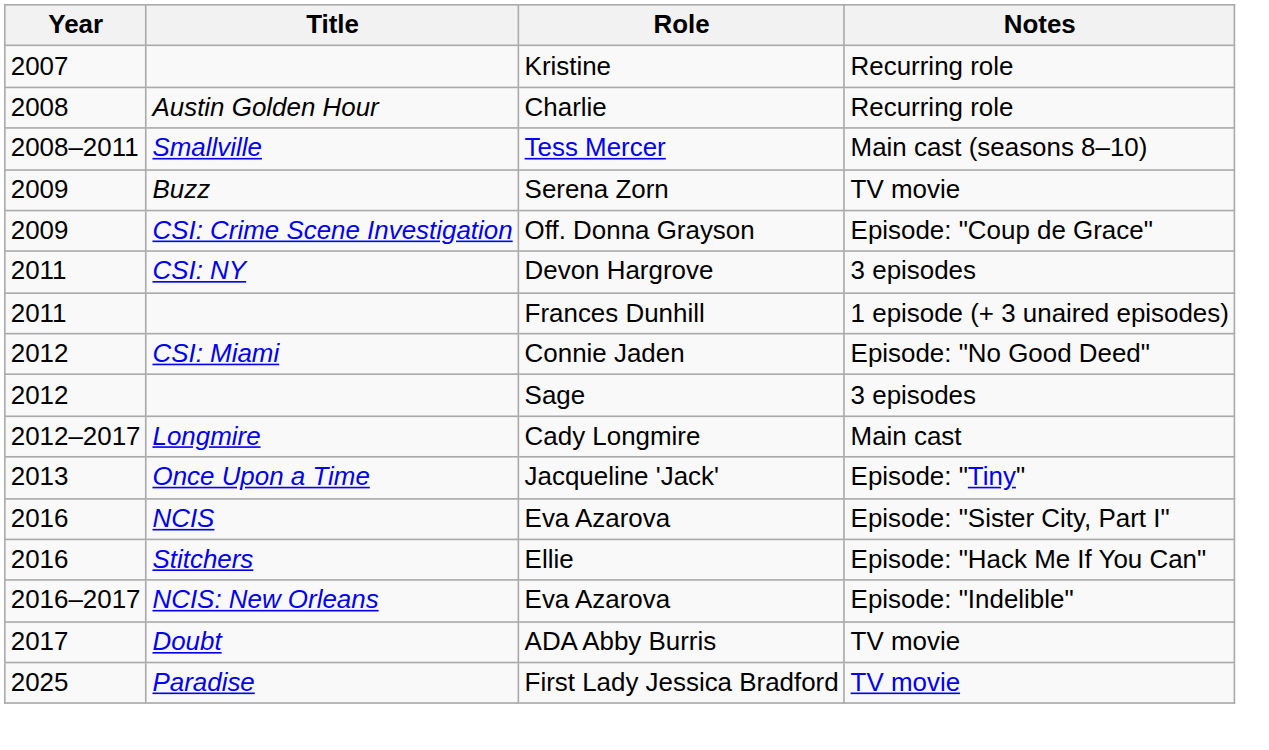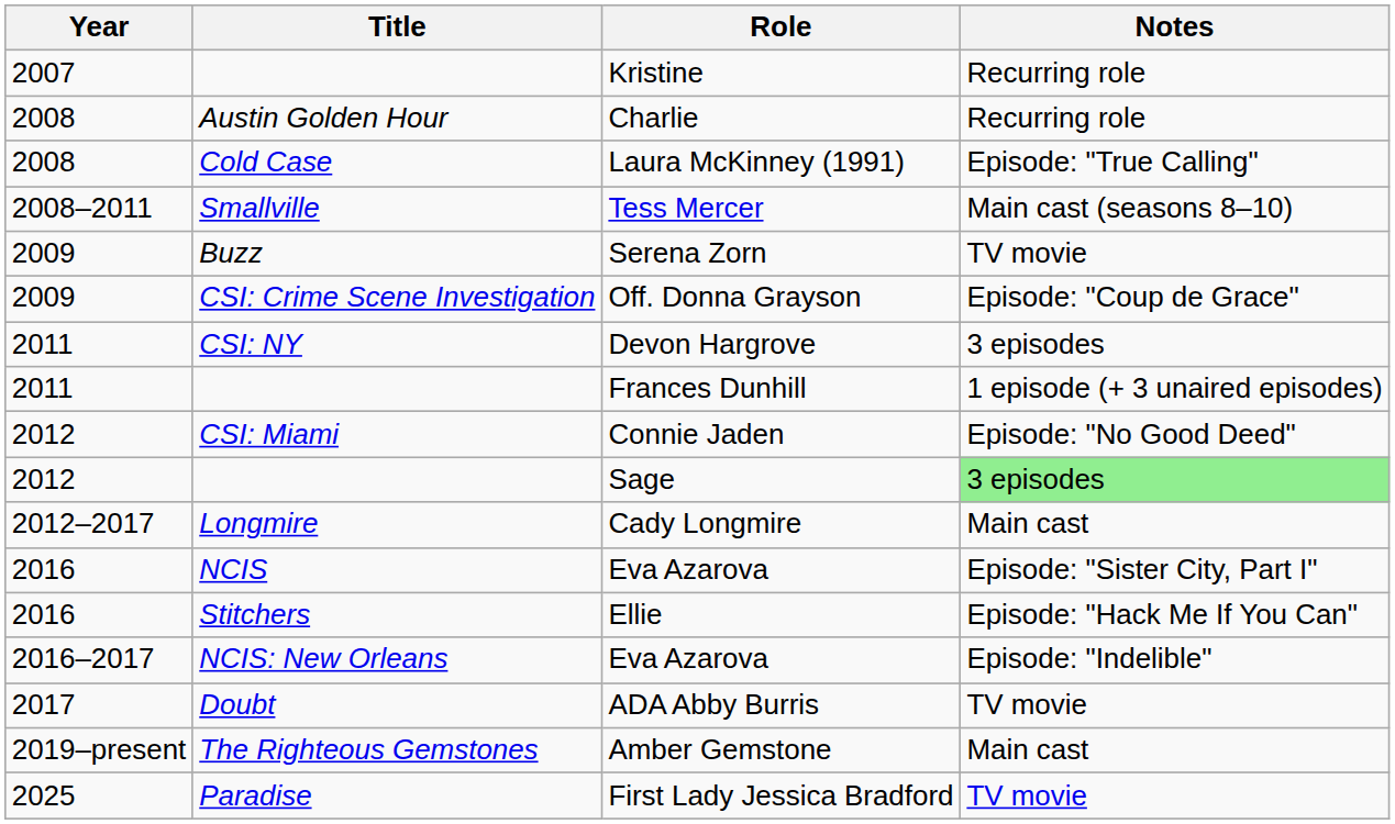+ row: 2008 | Cold Case | Laura McKinney (1991) | Episode: "True Calling"
Sage | Notes: no background -> lightgreen background
- row: 2013 | Once Upon a Time | Jacqueline 'Jack' | Episode: "Tiny"
+ row: 2019–present | The Righteous Gemstones | Amber Gemstone | Main cast
